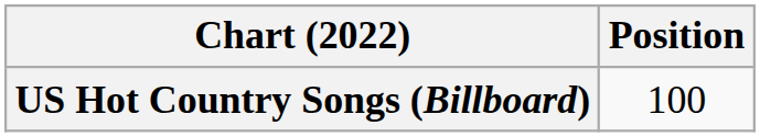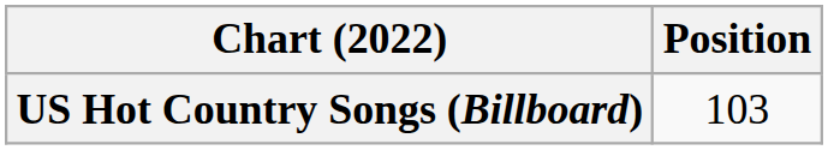US Hot Country Songs (Billboard) | Position: 100 -> 103
